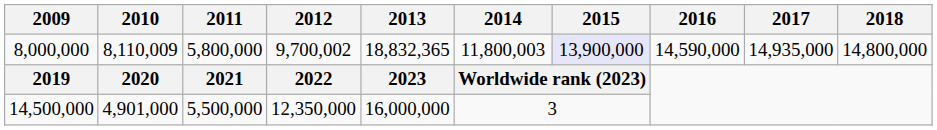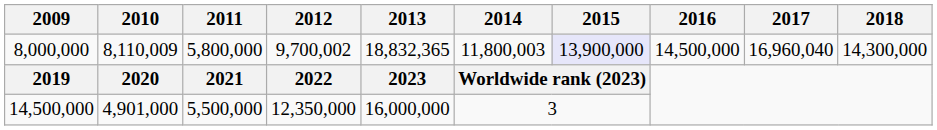8,000,000 | 2016: 14,590,000 -> 14,500,000
8,000,000 | 2017: 14,935,000 -> 16,960,040
8,000,000 | 2018: 14,800,000 -> 14,300,000
